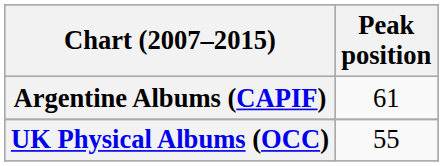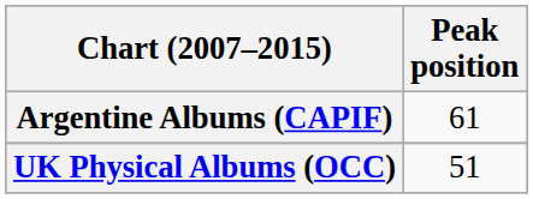UK Physical Albums (OCC) | Peak position: 55 -> 51
